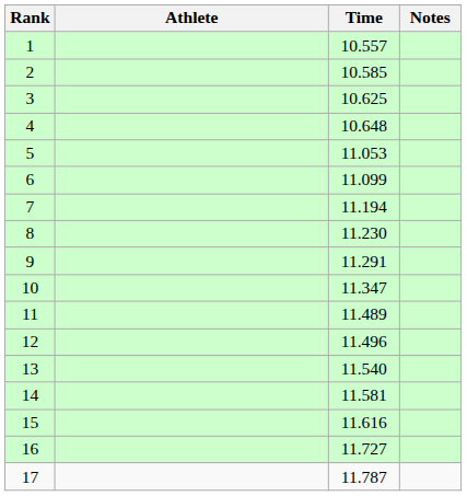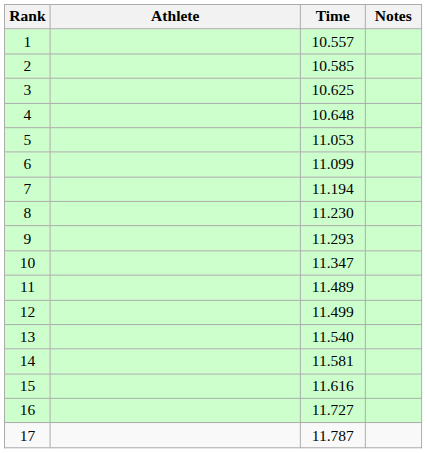9 | Time: 11.291 -> 11.293
12 | Time: 11.496 -> 11.499
